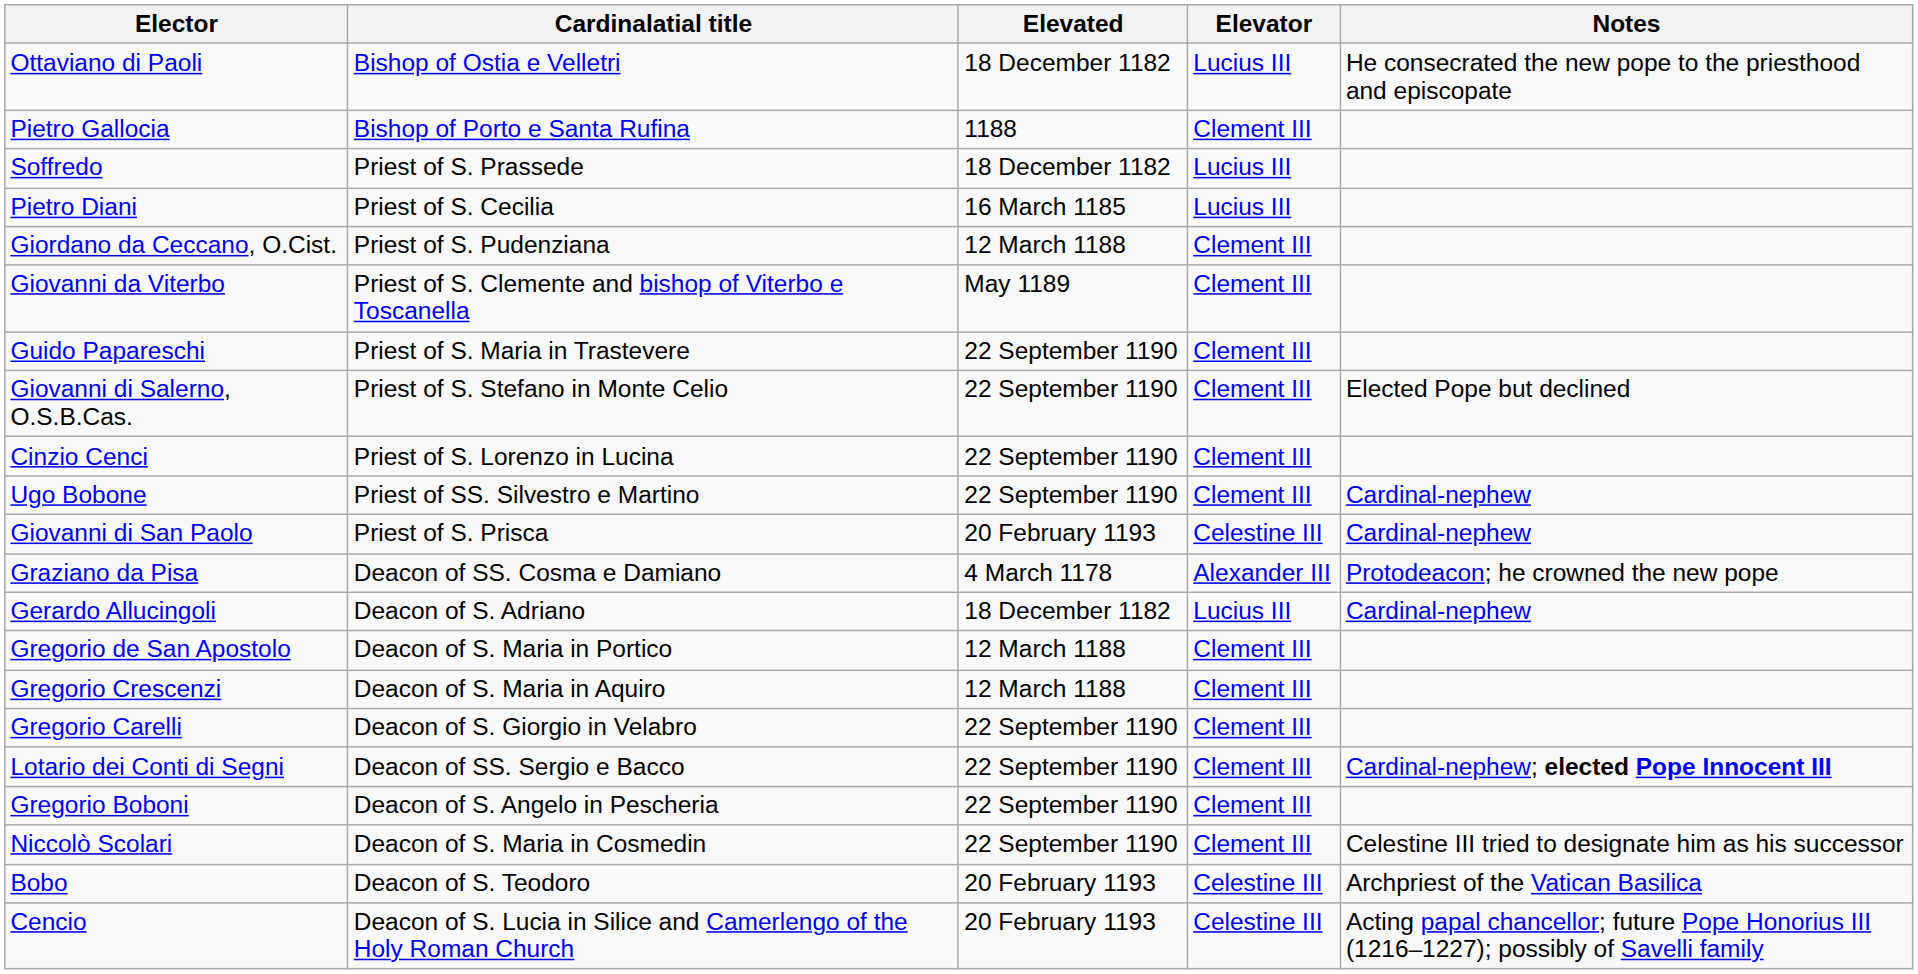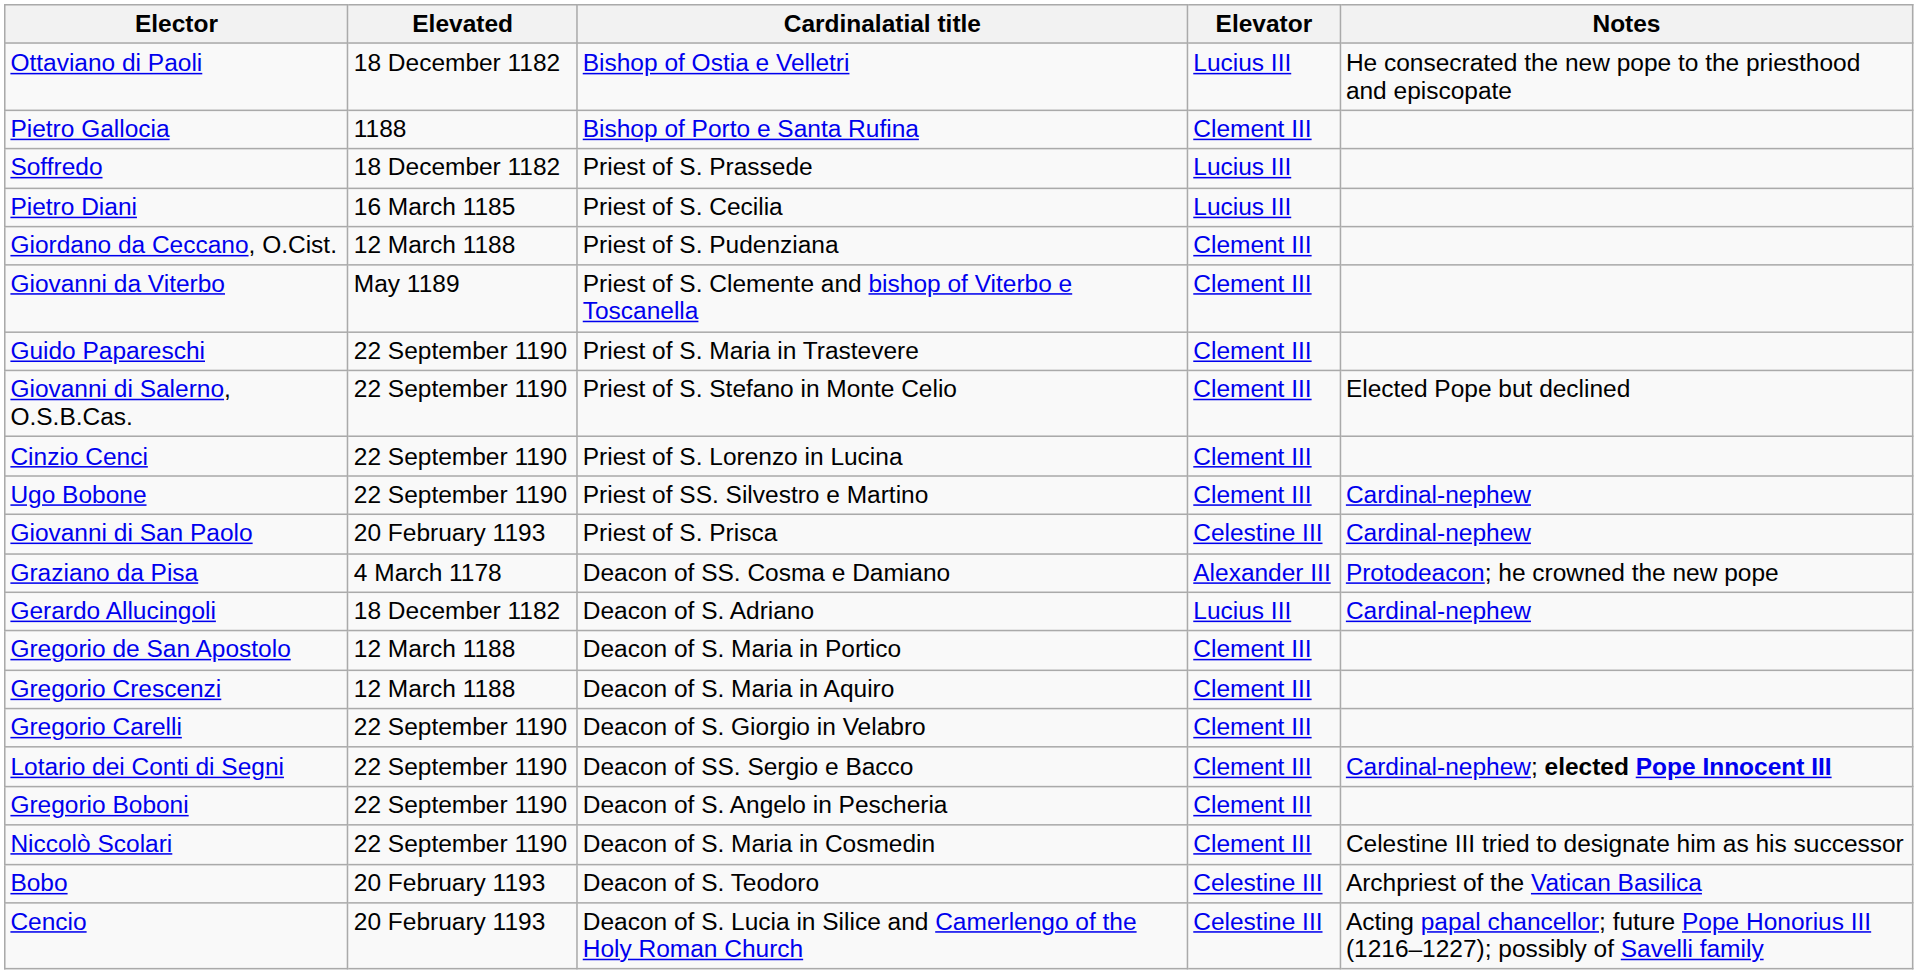columns swapped: Cardinalatial title <-> Elevated
